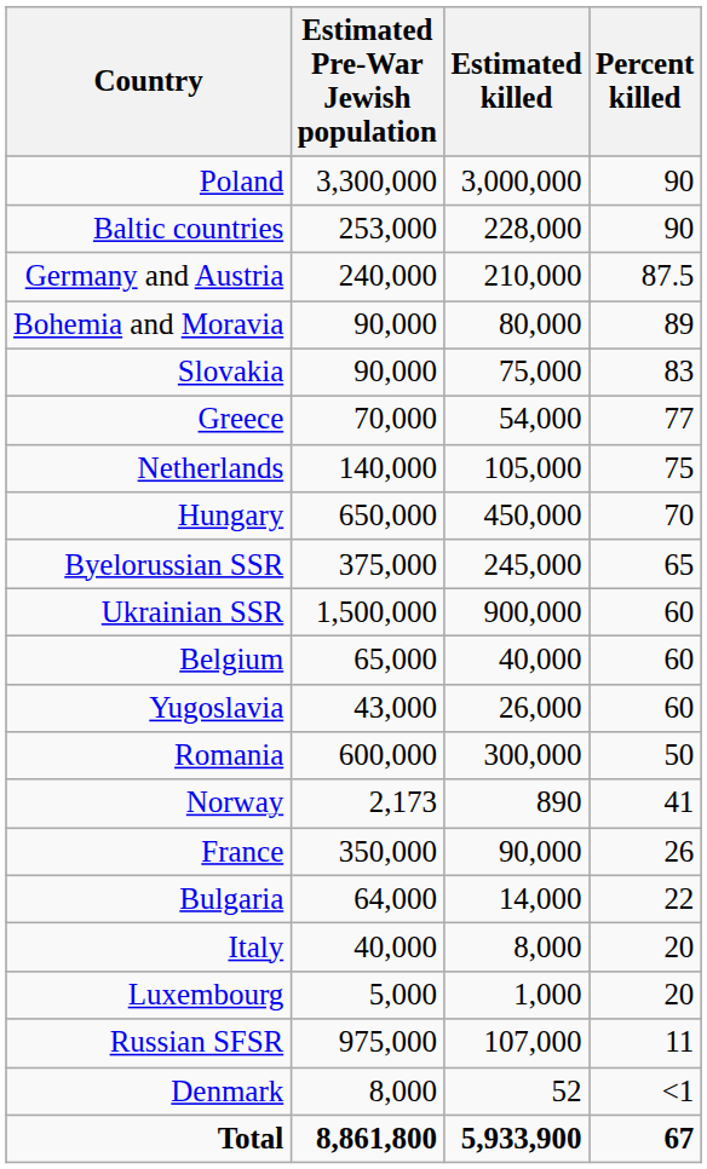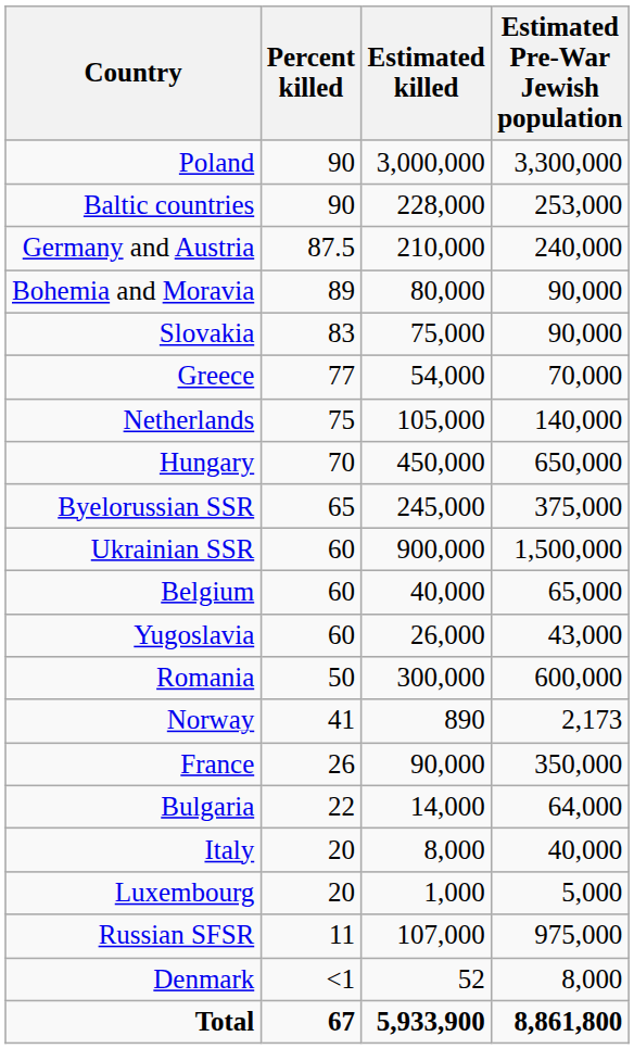columns swapped: Estimated Pre-War Jewish population <-> Percent killed
